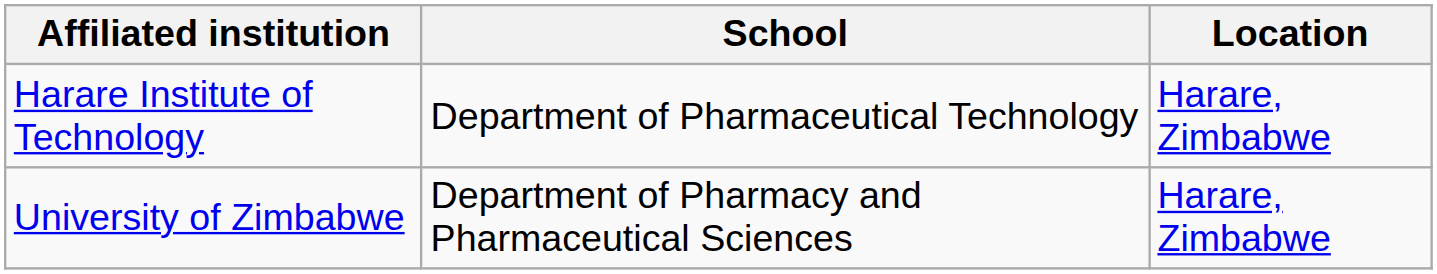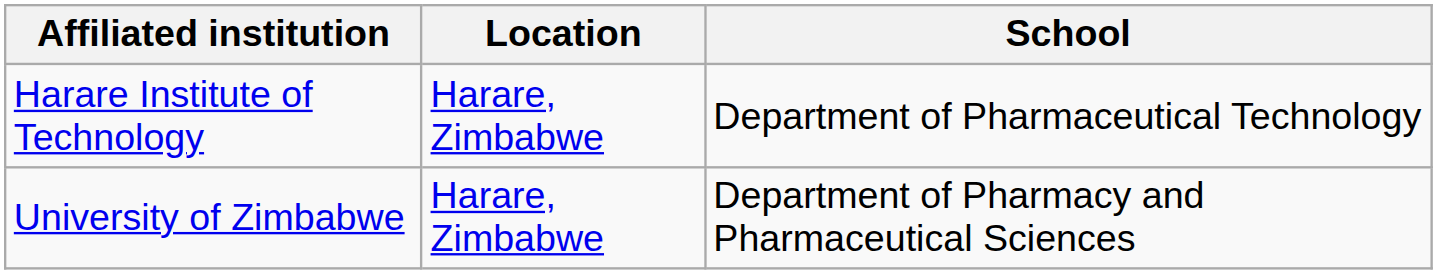columns swapped: School <-> Location
